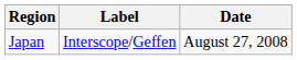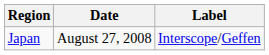columns swapped: Date <-> Label
